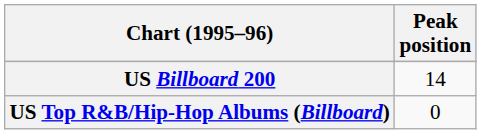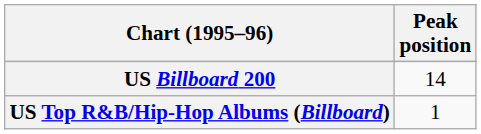US Top R&B/Hip-Hop Albums (Billboard) | Peak position: 0 -> 1
